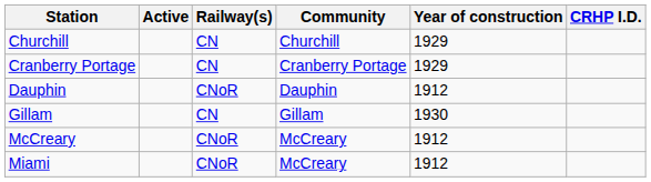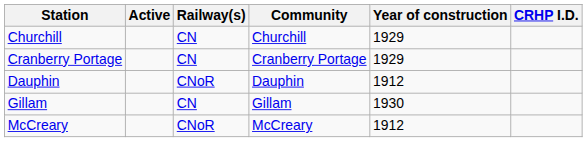- row: Miami | CNoR | McCreary | 1912
